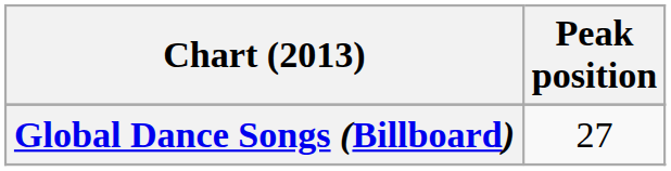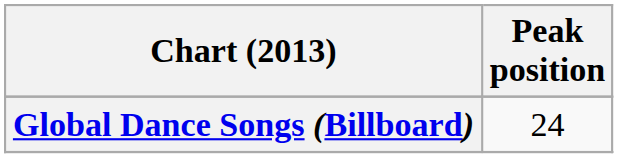Global Dance Songs (Billboard) | Peak position: 27 -> 24
